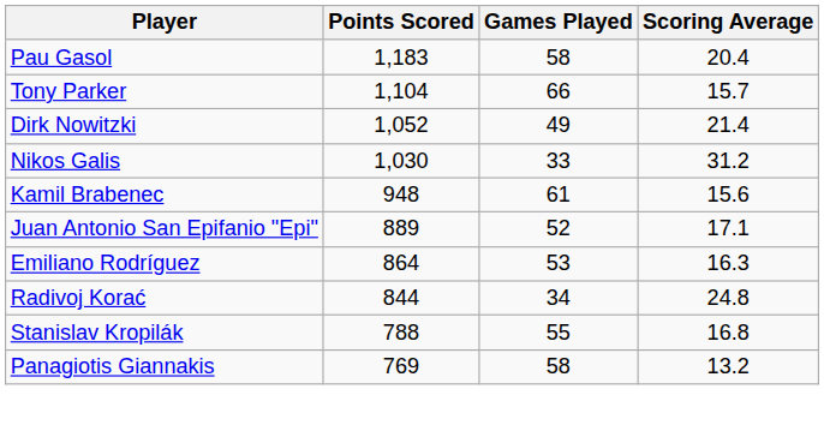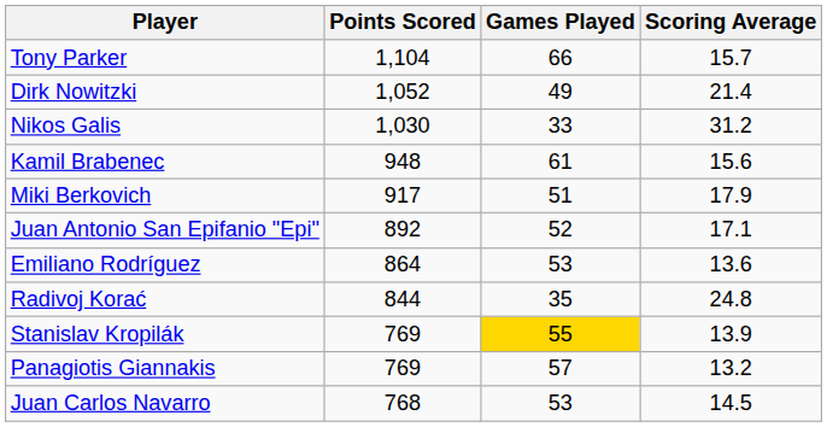- row: Pau Gasol | 1,183 | 58 | 20.4
+ row: Miki Berkovich | 917 | 51 | 17.9
Juan Antonio San Epifanio "Epi" | Points Scored: 889 -> 892
Emiliano Rodríguez | Scoring Average: 16.3 -> 13.6
Radivoj Korać | Games Played: 34 -> 35
Stanislav Kropilák | Points Scored: 788 -> 769
Stanislav Kropilák | Games Played: no background -> gold background
Stanislav Kropilák | Scoring Average: 16.8 -> 13.9
Panagiotis Giannakis | Games Played: 58 -> 57
+ row: Juan Carlos Navarro | 768 | 53 | 14.5
